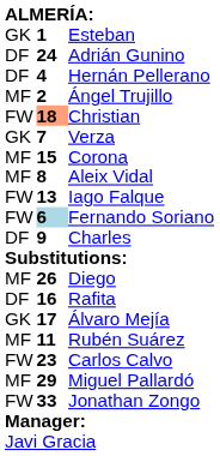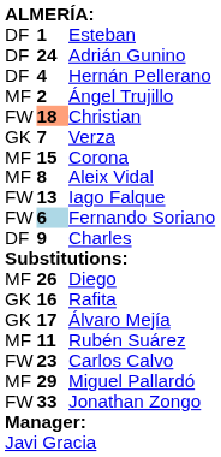Esteban | column 1: GK -> DF
Rafita | column 1: DF -> GK
